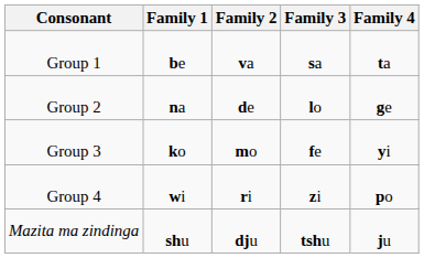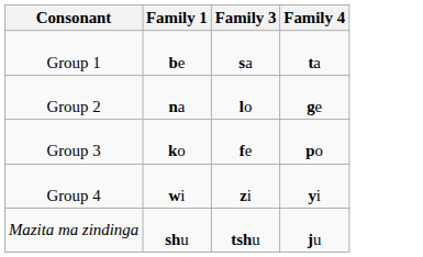- column: Family 2 | va | de | mo | ri | dju
Group 3 | Family 4: yi -> po
Group 4 | Family 4: po -> yi
